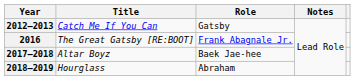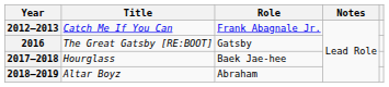2012–2013 | Role: Gatsby -> Frank Abagnale Jr.
2016 | Role: Frank Abagnale Jr. -> Gatsby
2017–2018 | Title: Altar Boyz -> Hourglass
2018–2019 | Title: Hourglass -> Altar Boyz
